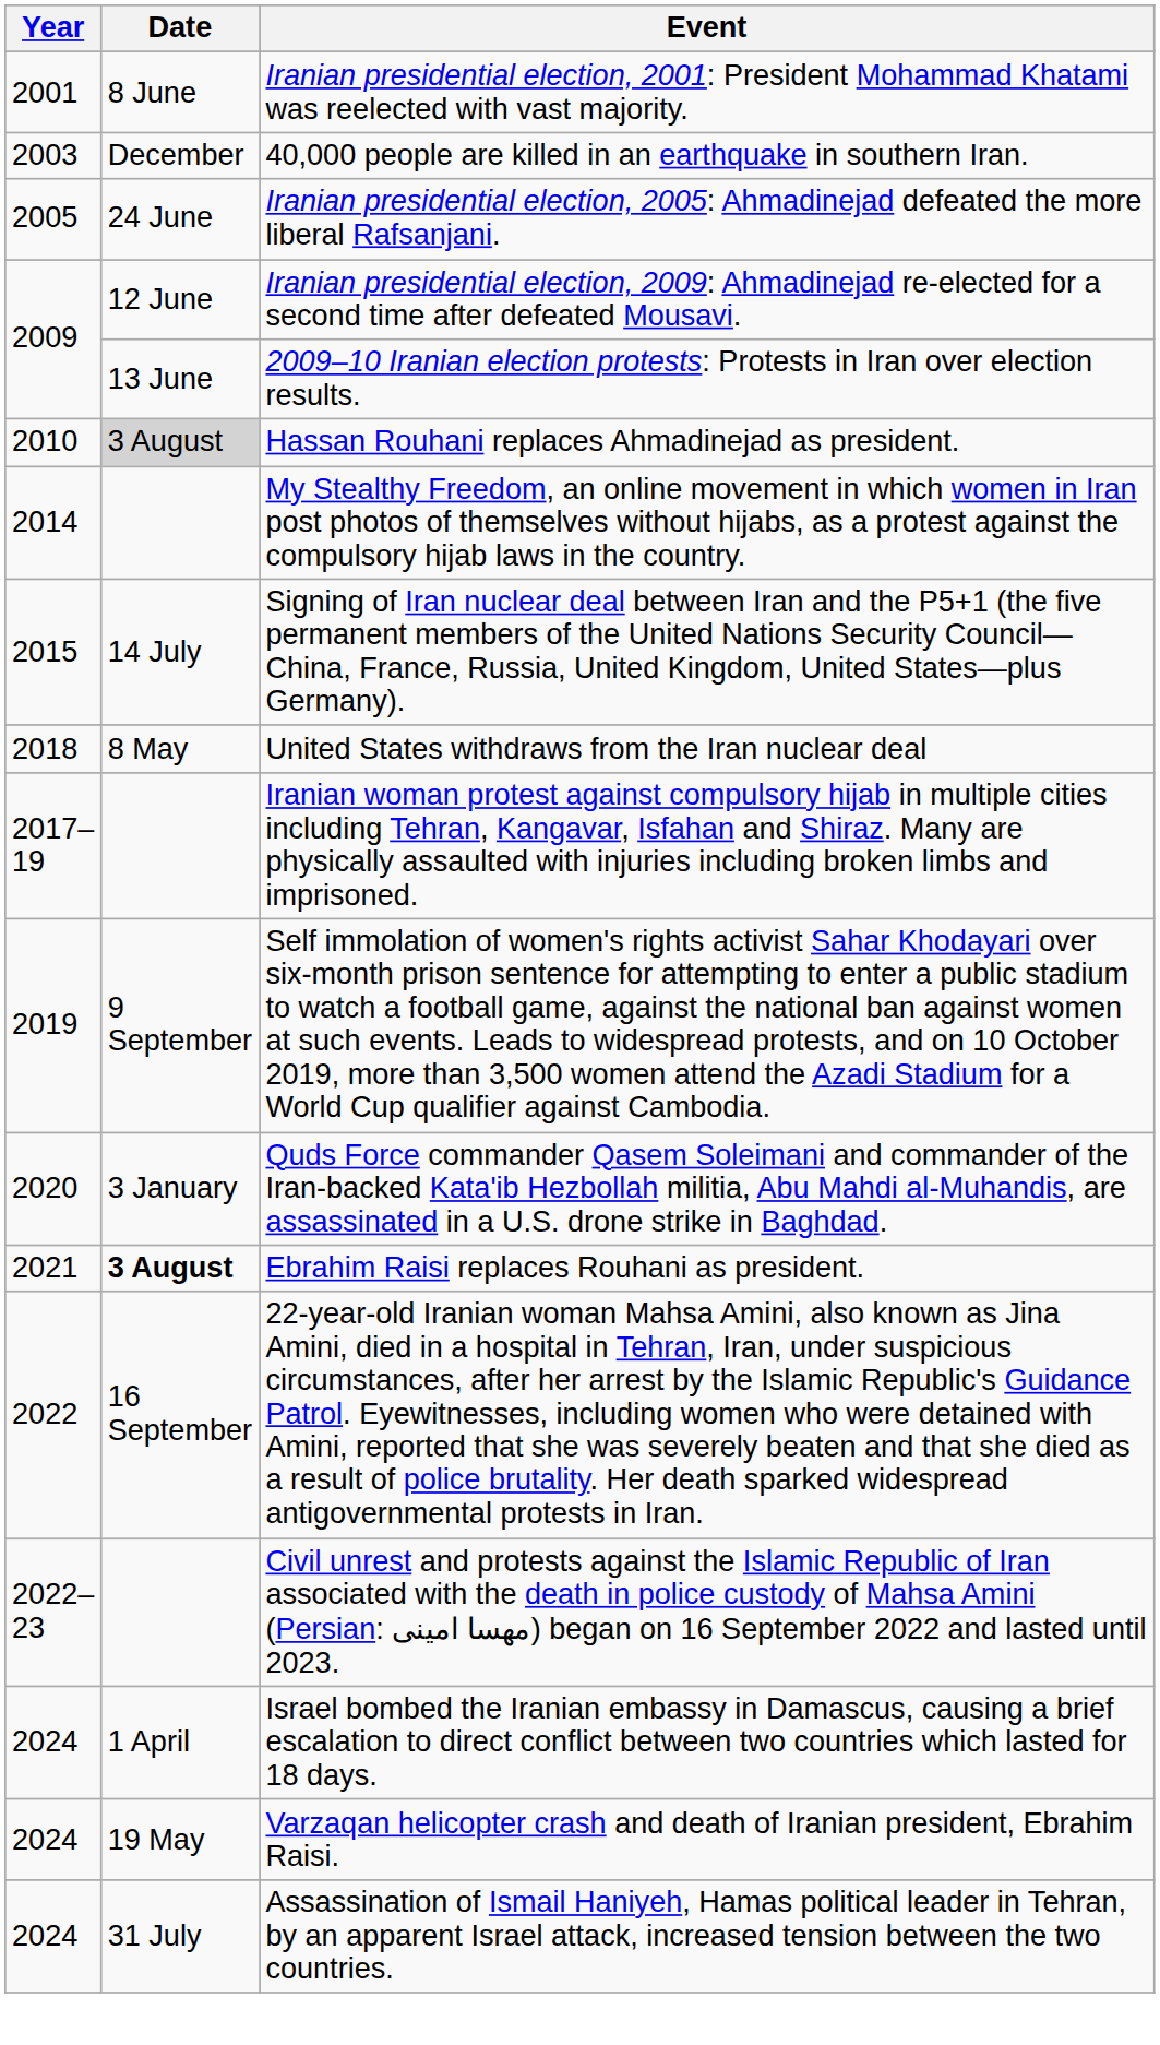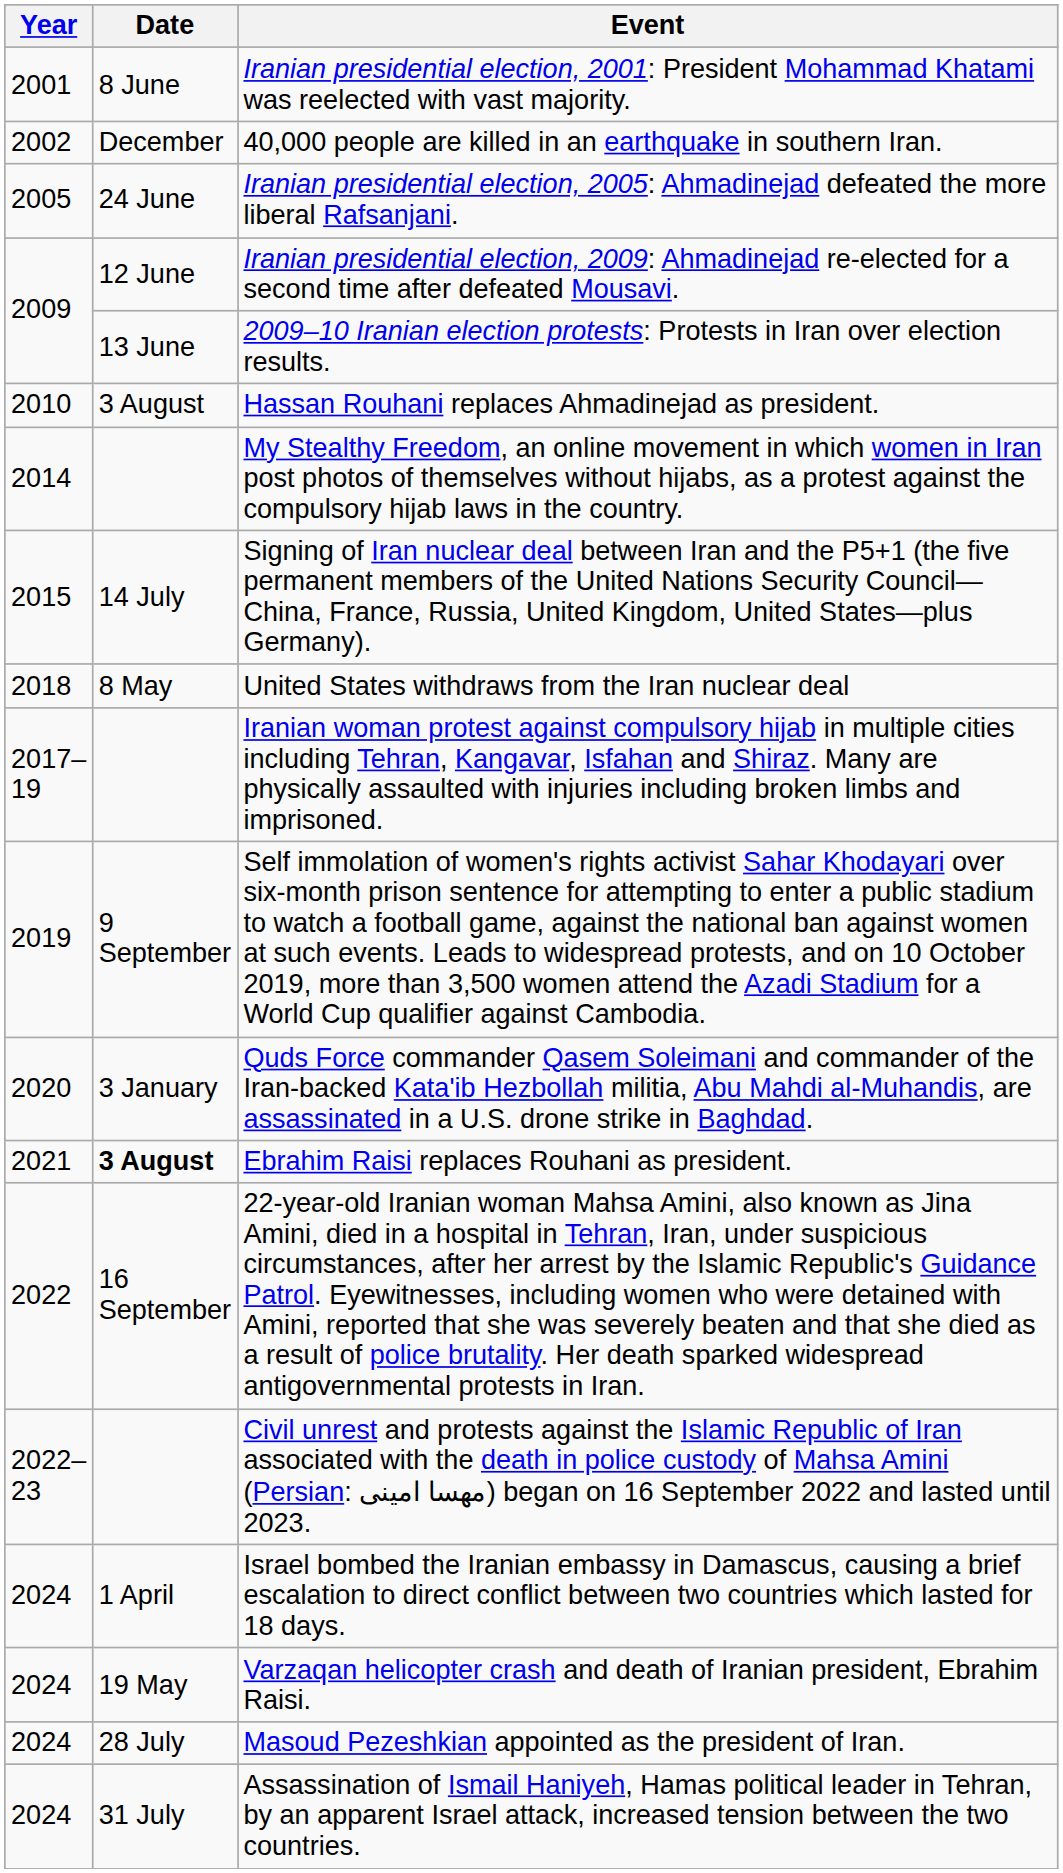40,000 people are killed in an earthquake in southern Iran. | Year: 2003 -> 2002
Hassan Rouhani replaces Ahmadinejad as president. | Date: lightgrey background -> no background
+ row: 2024 | 28 July | Masoud Pezeshkian appointed as the president of Iran.
